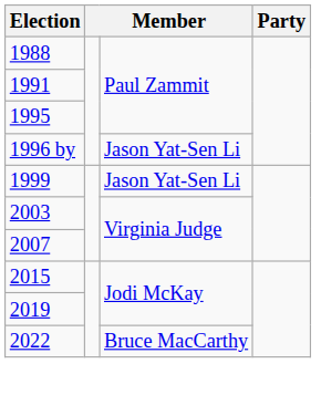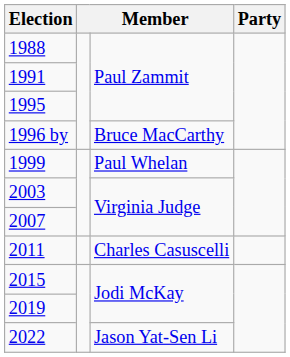1996 by | column 3: Jason Yat-Sen Li -> Bruce MacCarthy
1999 | column 3: Jason Yat-Sen Li -> Paul Whelan
+ row: 2011 | Charles Casuscelli
2022 | column 3: Bruce MacCarthy -> Jason Yat-Sen Li
